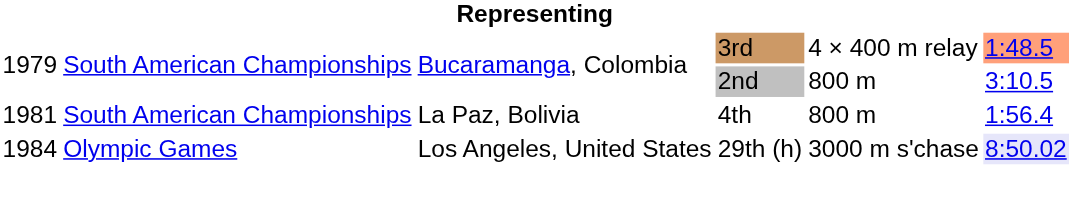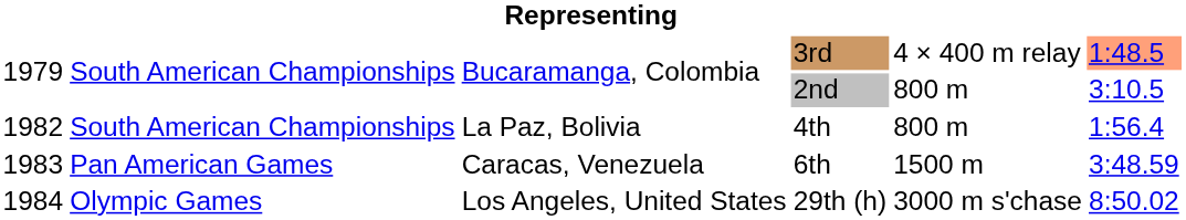4th | column 1: 1981 -> 1982
+ row: 1983 | Pan American Games | Caracas, Venezuela | 6th | 1500 m | 3:48.59
29th (h) | column 6: lavender background -> no background
